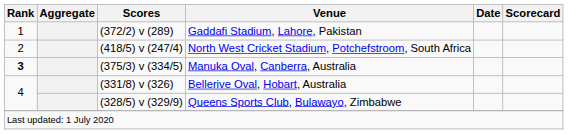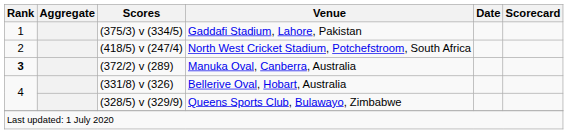Gaddafi Stadium, Lahore, Pakistan | Scores: (372/2) v (289) -> (375/3) v (334/5)
Manuka Oval, Canberra, Australia | Scores: (375/3) v (334/5) -> (372/2) v (289)
